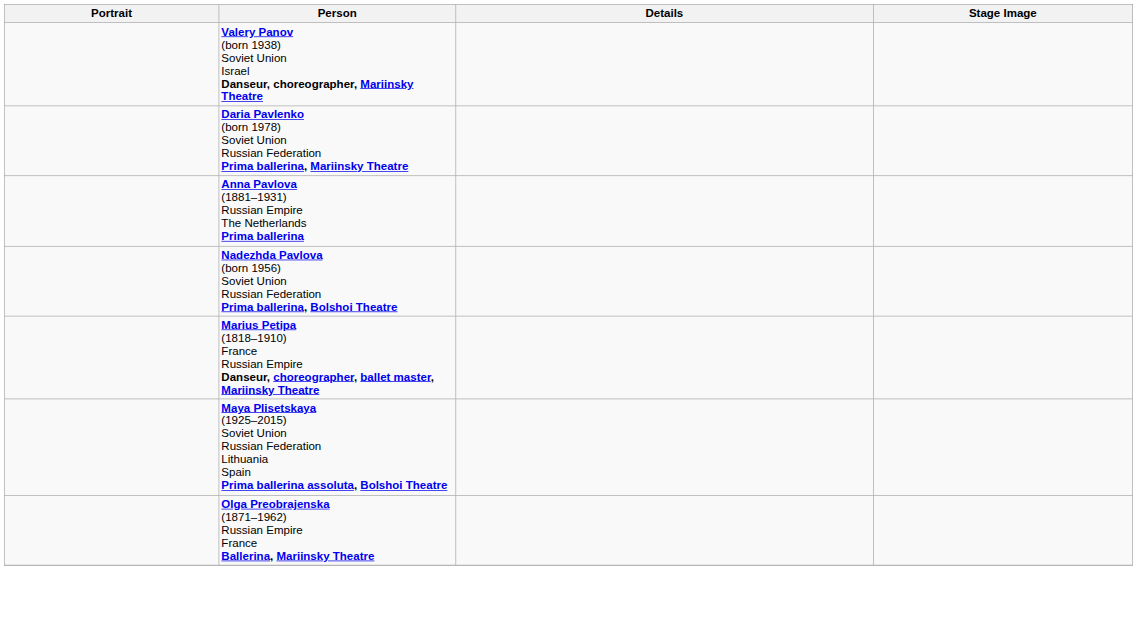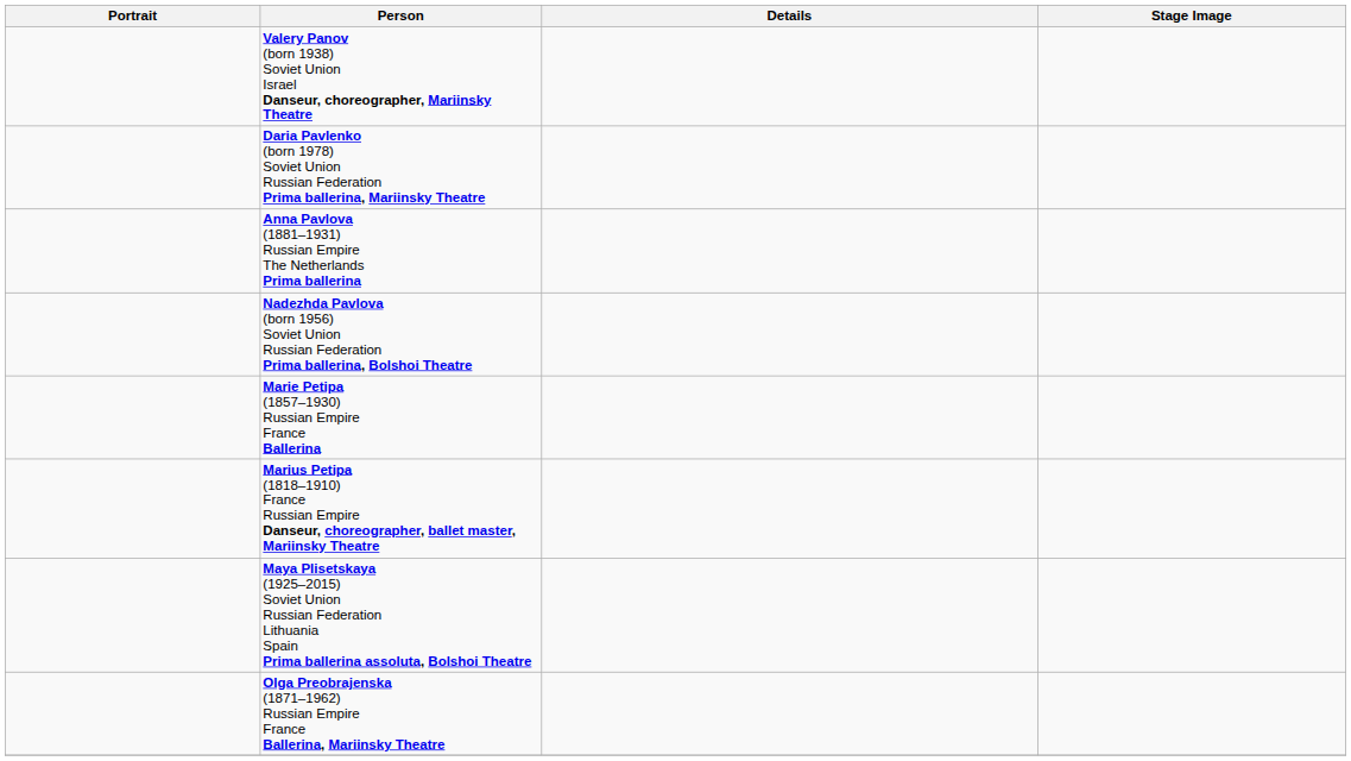+ row: Marie Petipa (1857–1930) Russian Empire France Ballerina
